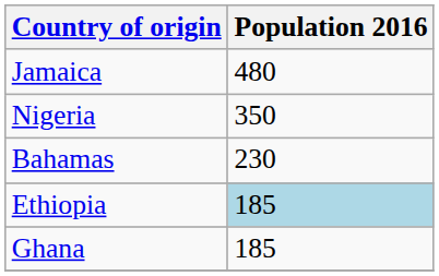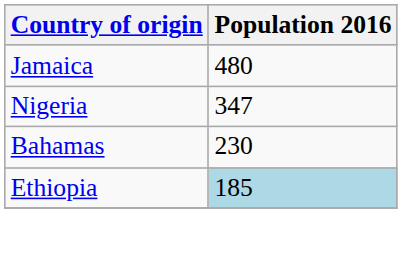Nigeria | Population 2016: 350 -> 347
- row: Ghana | 185
